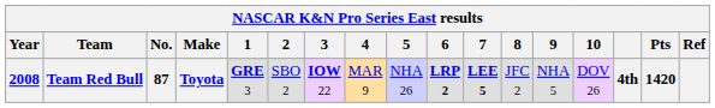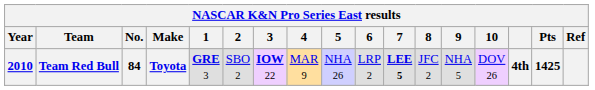Team Red Bull | Year: 2008 -> 2010
Team Red Bull | No.: 87 -> 84
Team Red Bull | 6: bold -> normal
Team Red Bull | Pts: 1420 -> 1425
